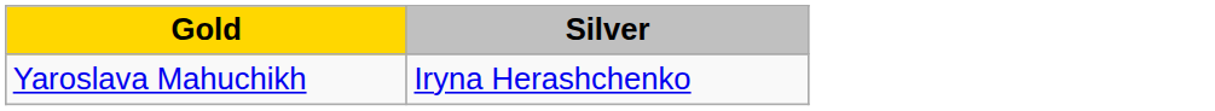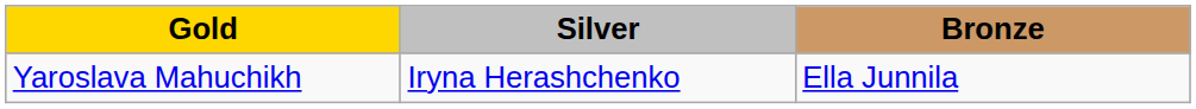+ column: Bronze | Ella Junnila
